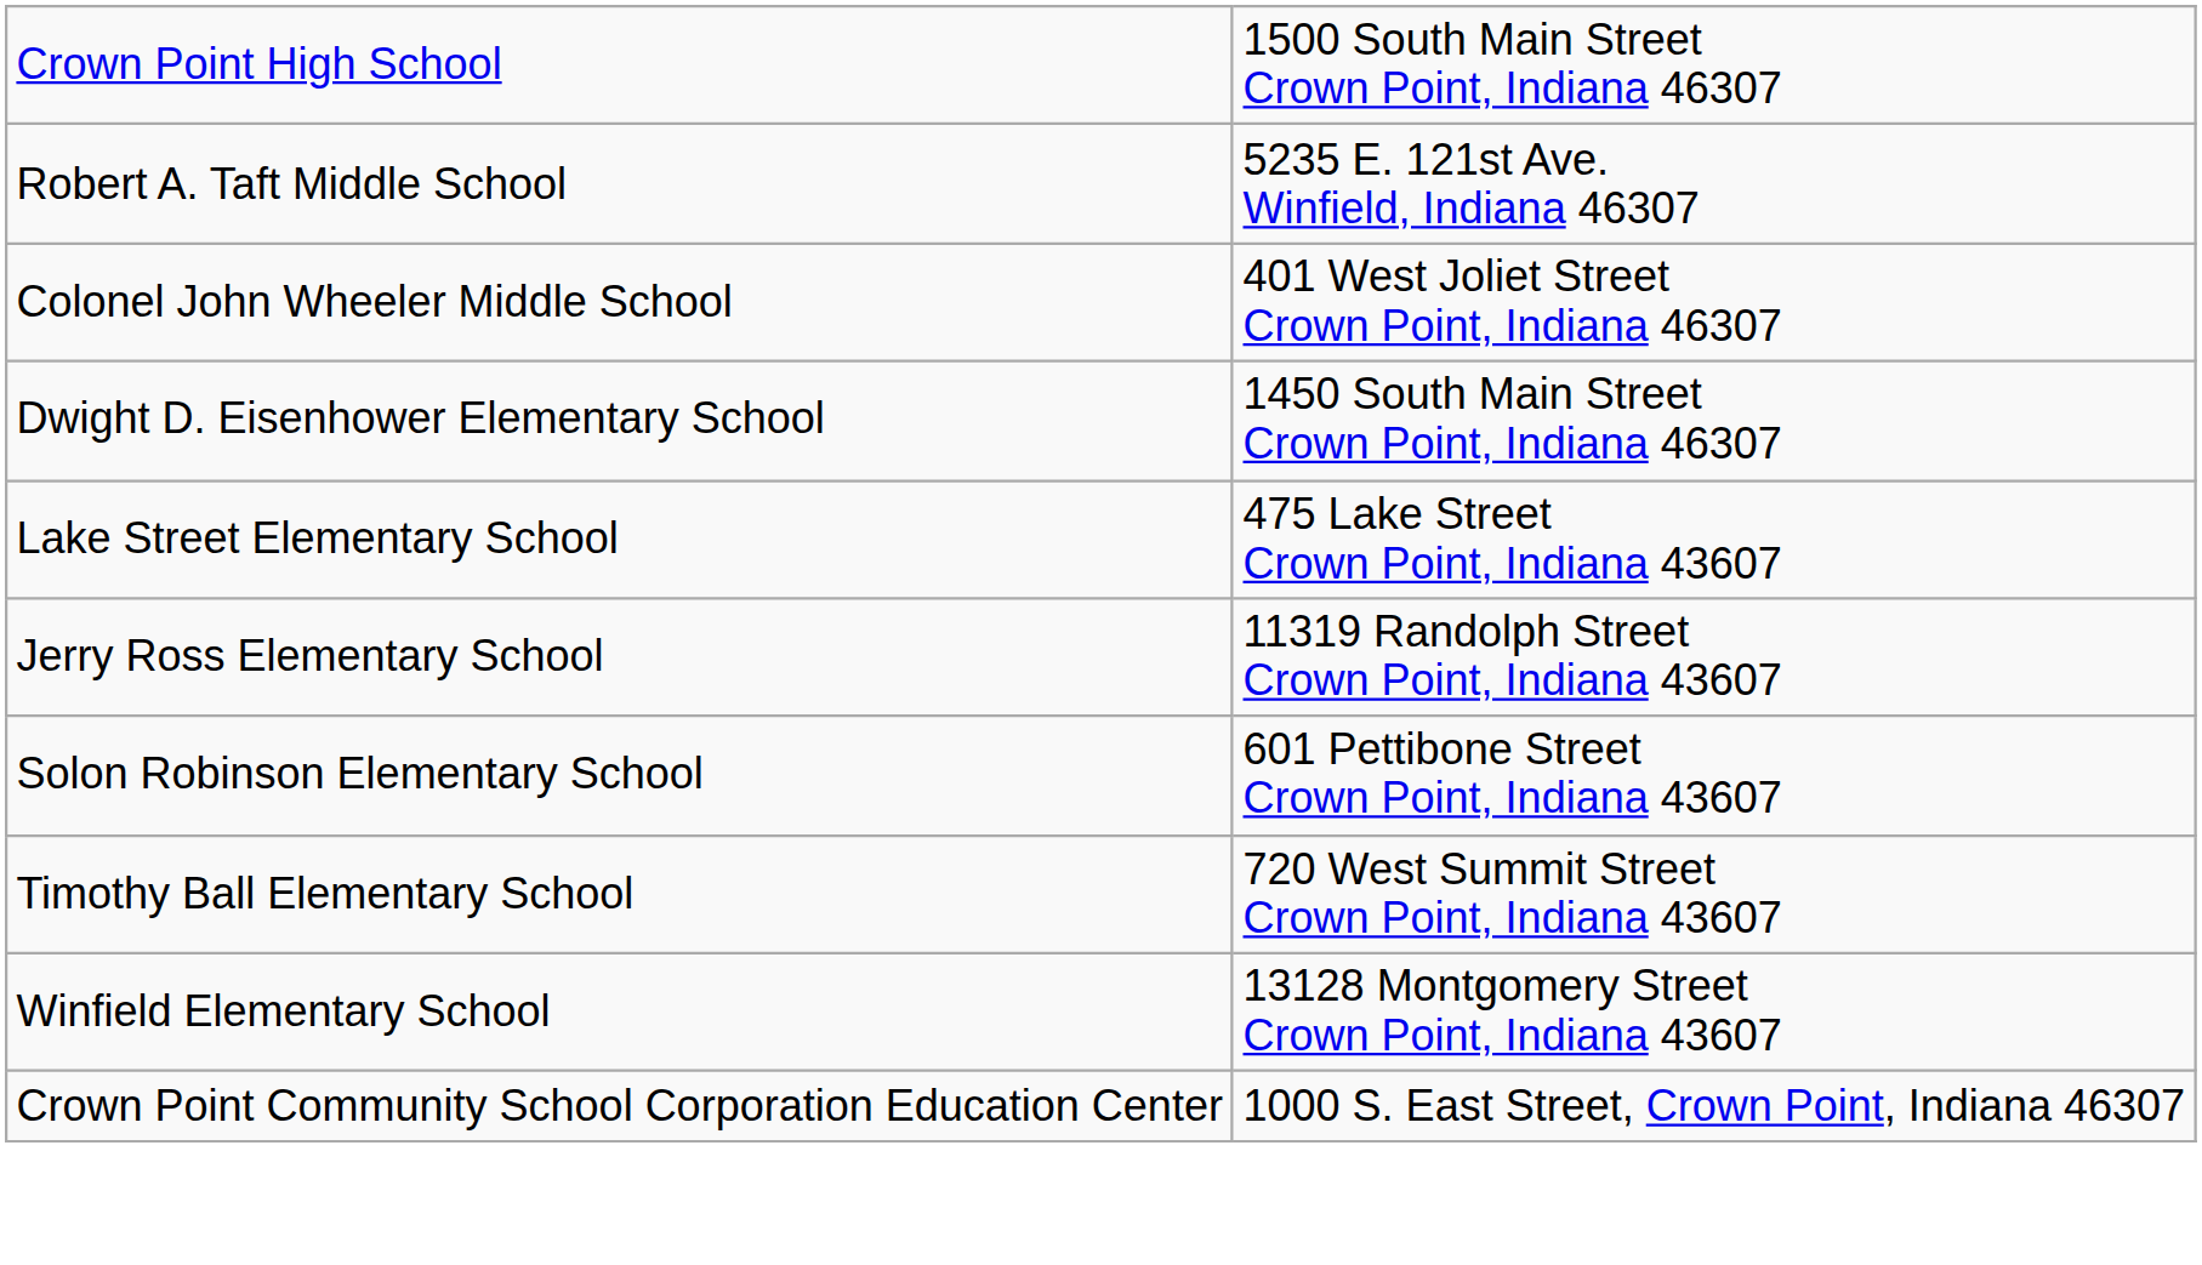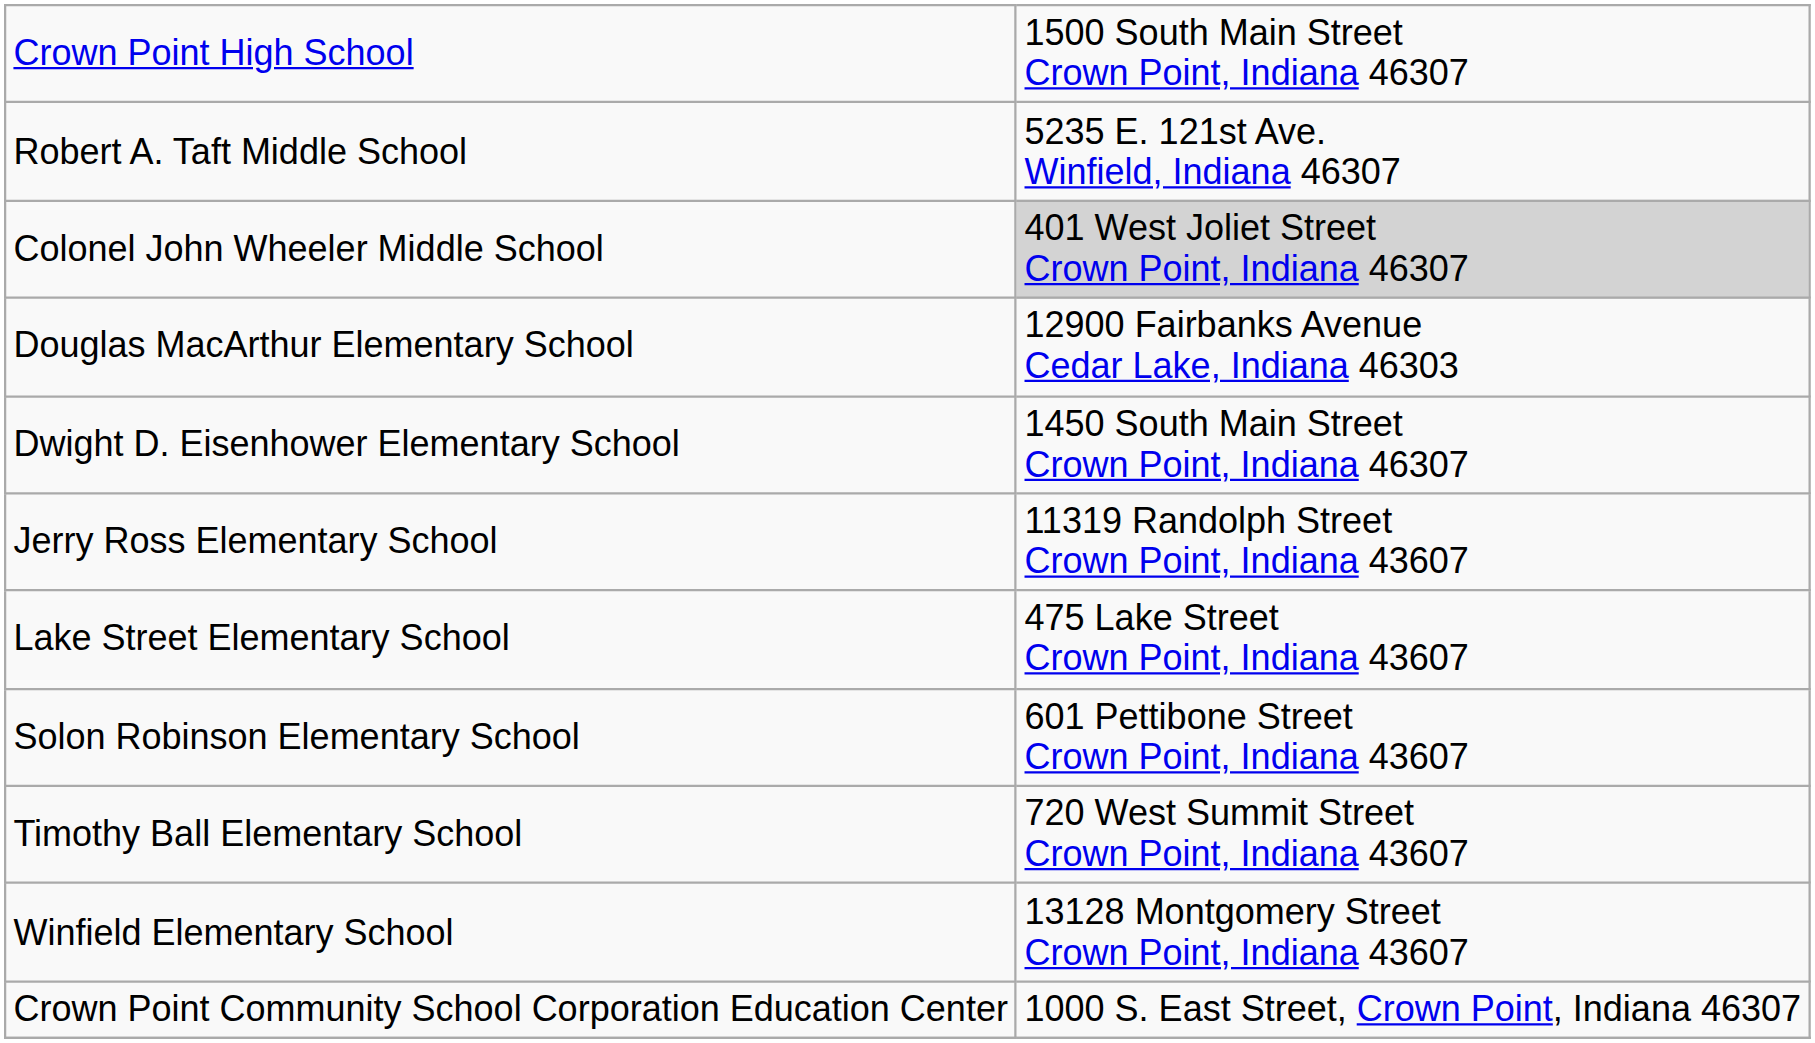Colonel John Wheeler Middle School | column 2: no background -> lightgrey background
+ row: Douglas MacArthur Elementary School | 12900 Fairbanks Avenue Cedar Lake, Indiana 46303
rows swapped: Jerry Ross Elementary School <-> Lake Street Elementary School
